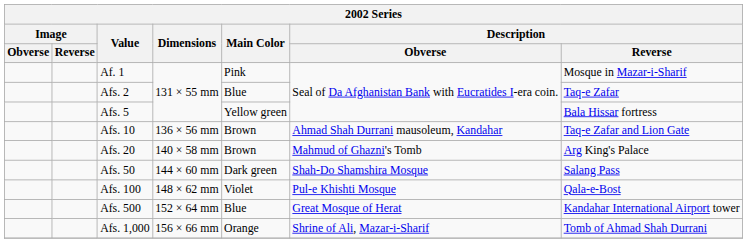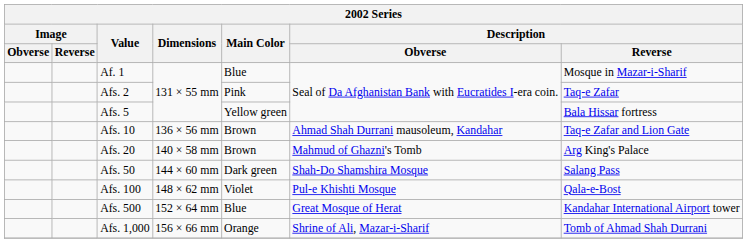Af. 1 | Main Color: Pink -> Blue
Afs. 2 | Main Color: Blue -> Pink
